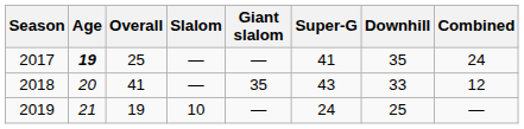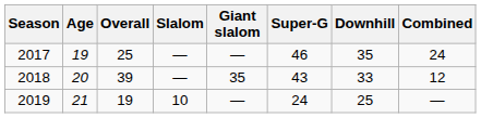2017 | Age: bold -> normal
2017 | Super-G: 41 -> 46
2018 | Overall: 41 -> 39
